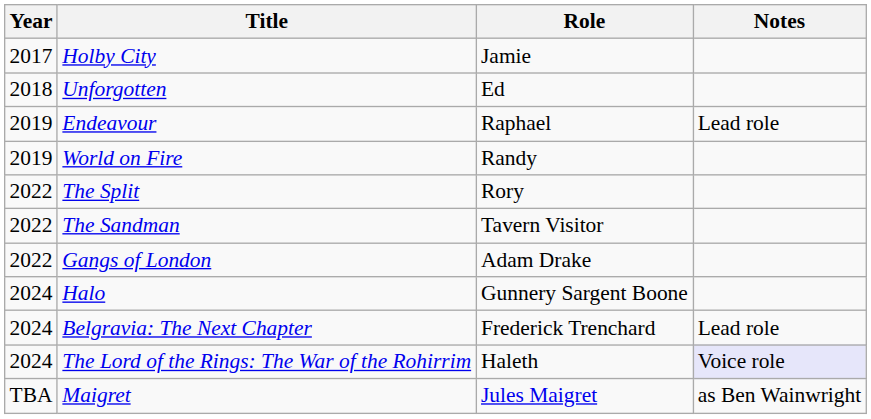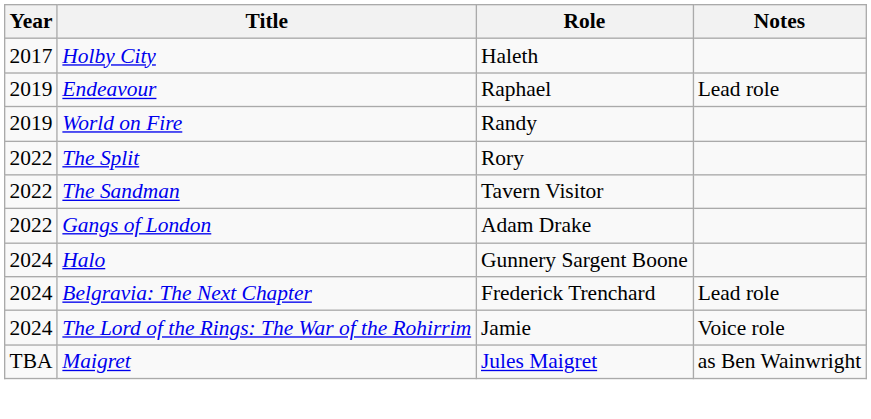Holby City | Role: Jamie -> Haleth
- row: 2018 | Unforgotten | Ed
The Lord of the Rings: The War of the Rohirrim | Role: Haleth -> Jamie
The Lord of the Rings: The War of the Rohirrim | Notes: lavender background -> no background
